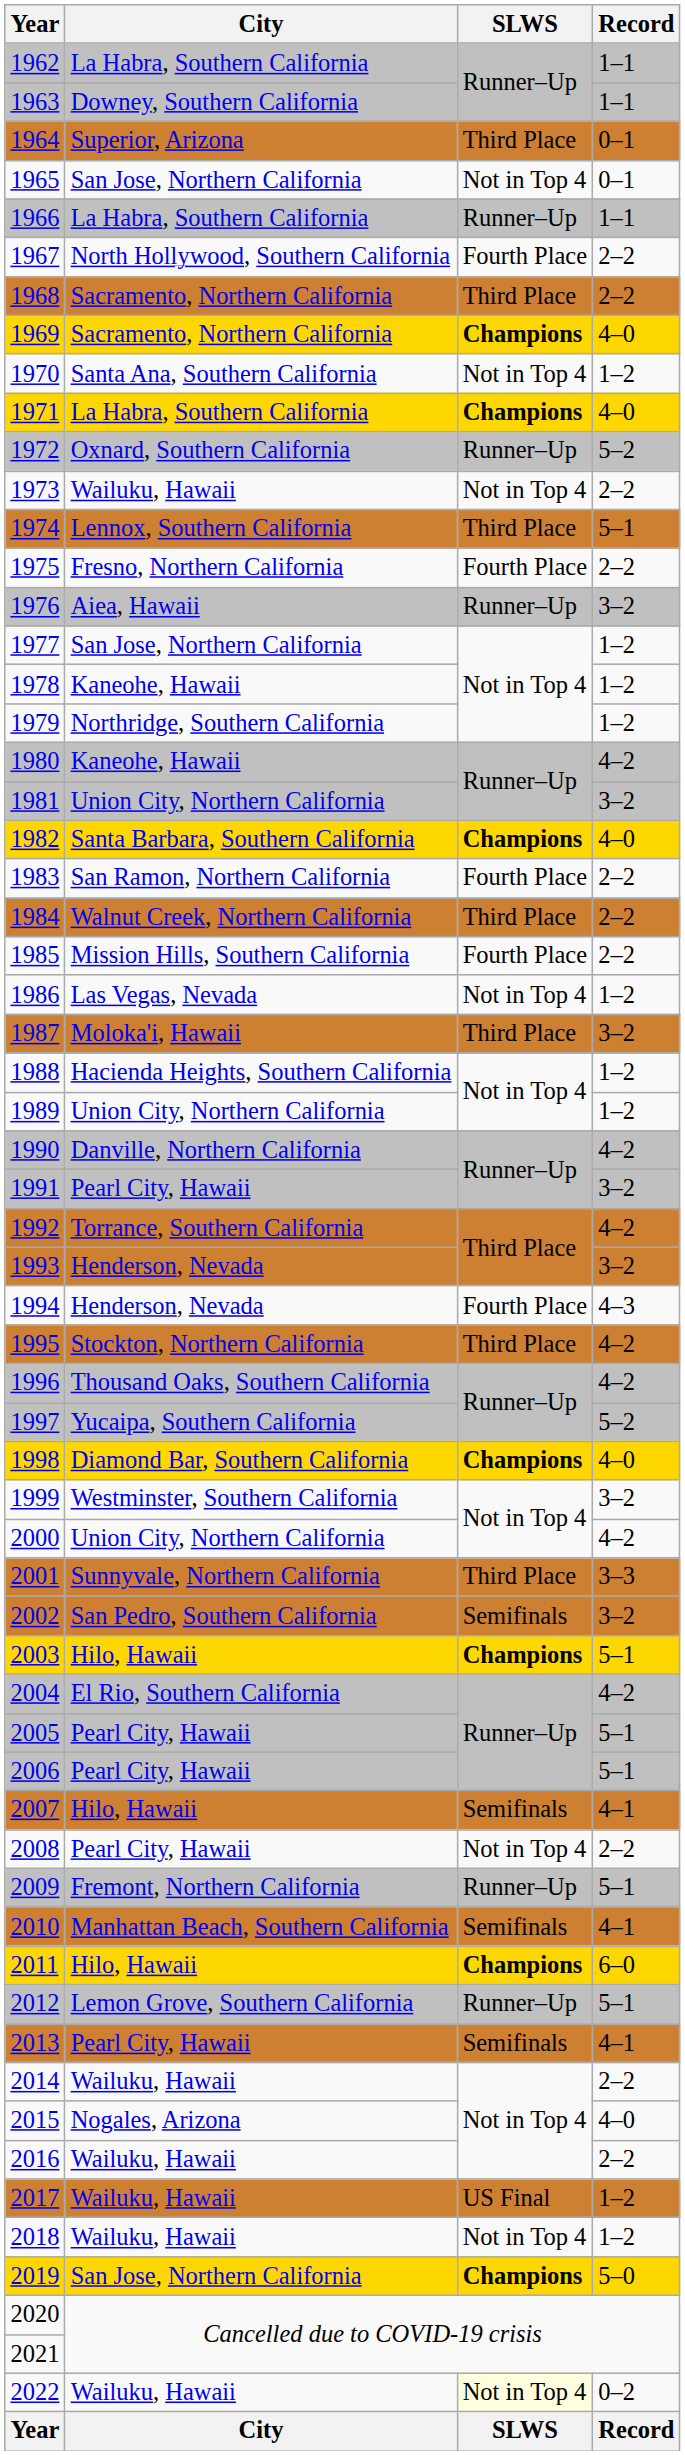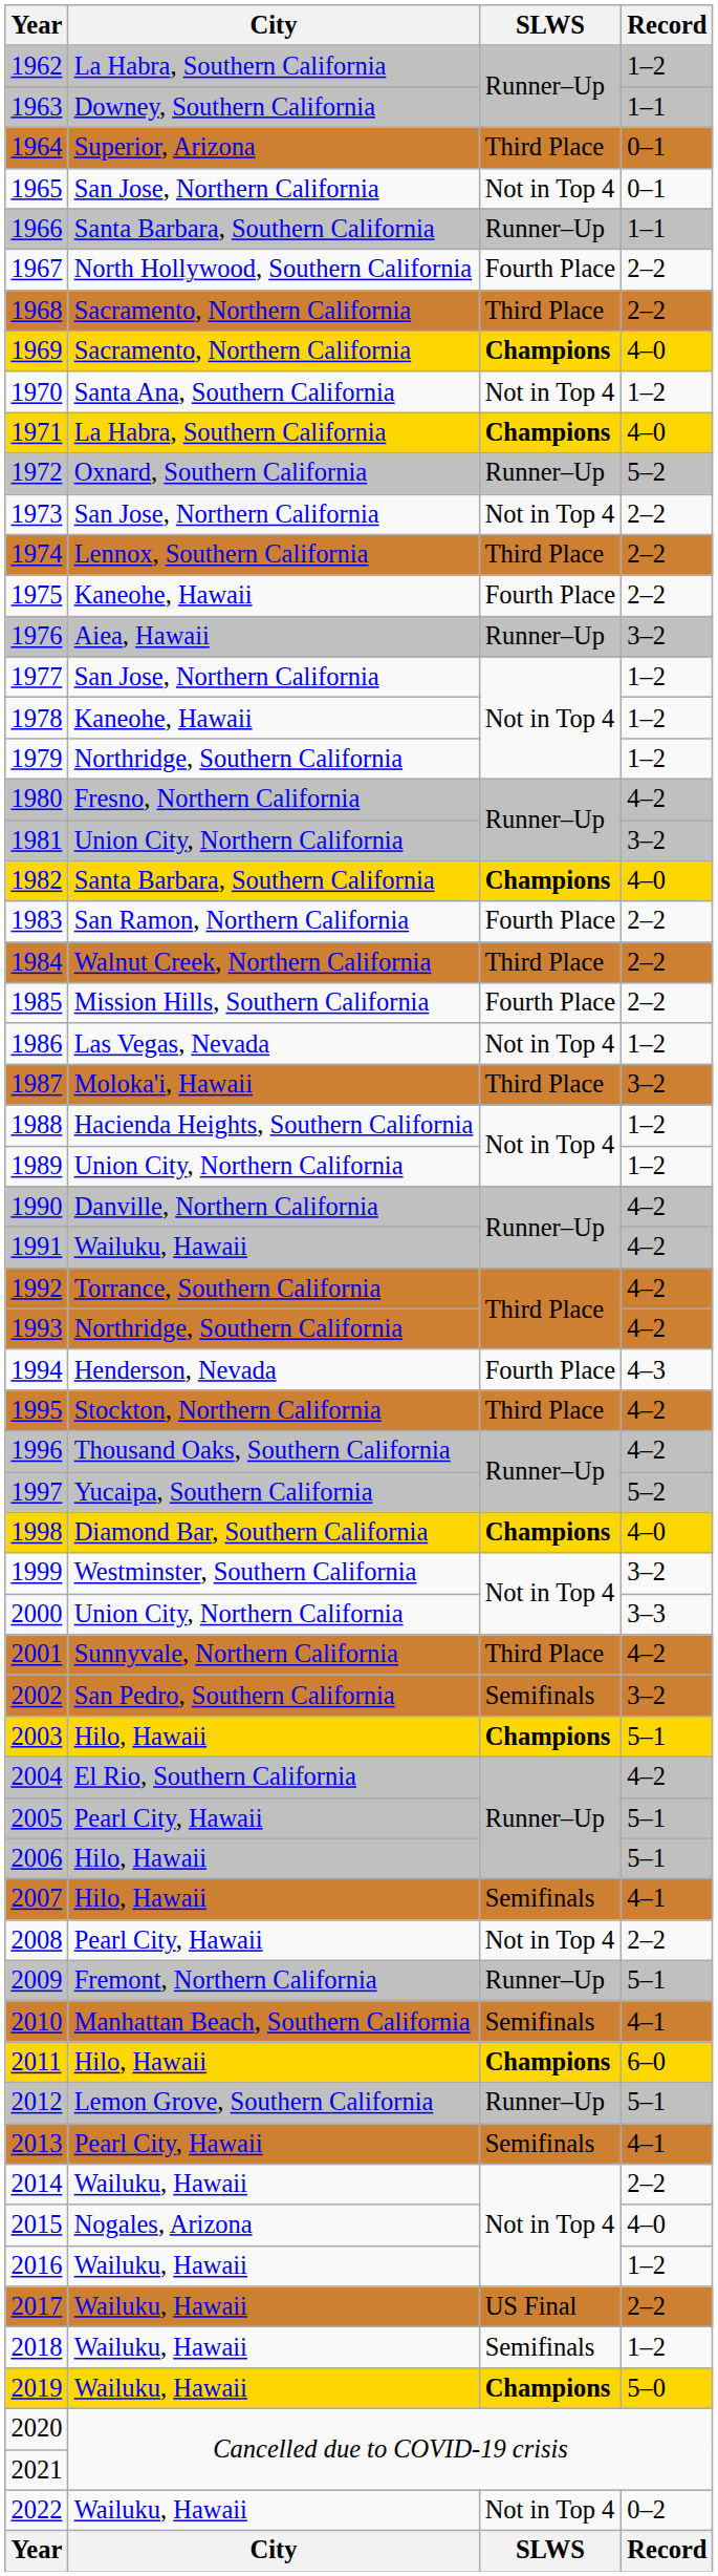1962 | Record: 1–1 -> 1–2
1966 | City: La Habra, Southern California -> Santa Barbara, Southern California
1973 | City: Wailuku, Hawaii -> San Jose, Northern California
1974 | Record: 5–1 -> 2–2
1975 | City: Fresno, Northern California -> Kaneohe, Hawaii
1980 | City: Kaneohe, Hawaii -> Fresno, Northern California
1991 | City: Pearl City, Hawaii -> Wailuku, Hawaii
1991 | Record: 3–2 -> 4–2
1993 | City: Henderson, Nevada -> Northridge, Southern California
1993 | Record: 3–2 -> 4–2
2000 | Record: 4–2 -> 3–3
2001 | Record: 3–3 -> 4–2
2006 | City: Pearl City, Hawaii -> Hilo, Hawaii
2016 | Record: 2–2 -> 1–2
2017 | Record: 1–2 -> 2–2
2018 | SLWS: Not in Top 4 -> Semifinals
2019 | City: San Jose, Northern California -> Wailuku, Hawaii
2022 | SLWS: lightyellow background -> no background
